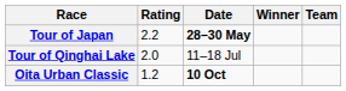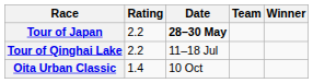columns swapped: Winner <-> Team
Tour of Qinghai Lake | Rating: 2.0 -> 2.2
Oita Urban Classic | Rating: 1.2 -> 1.4
Oita Urban Classic | Date: bold -> normal
